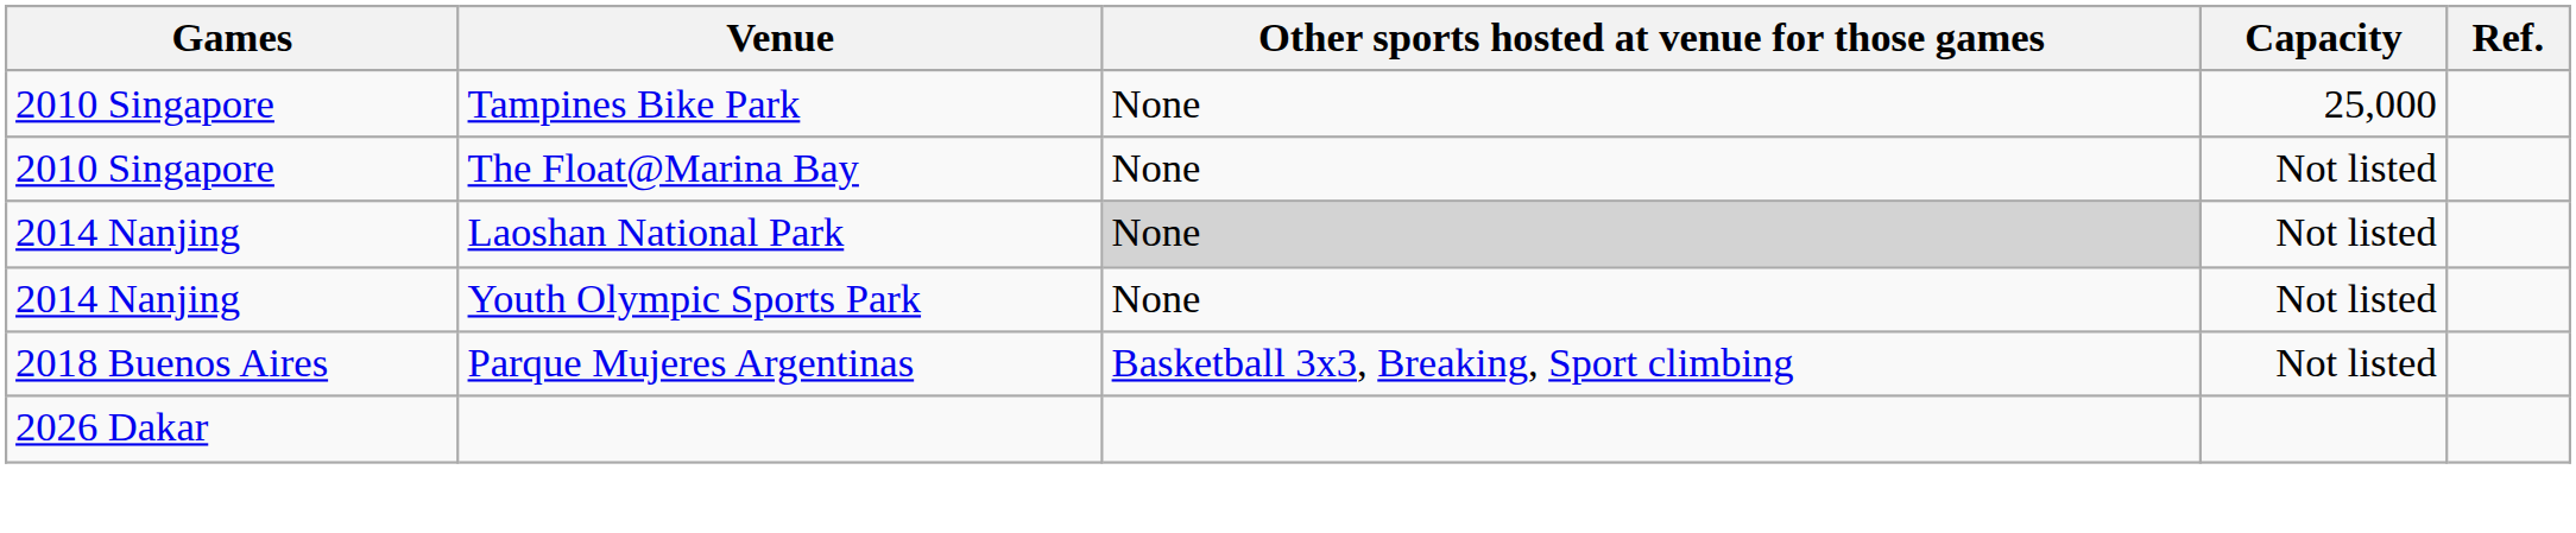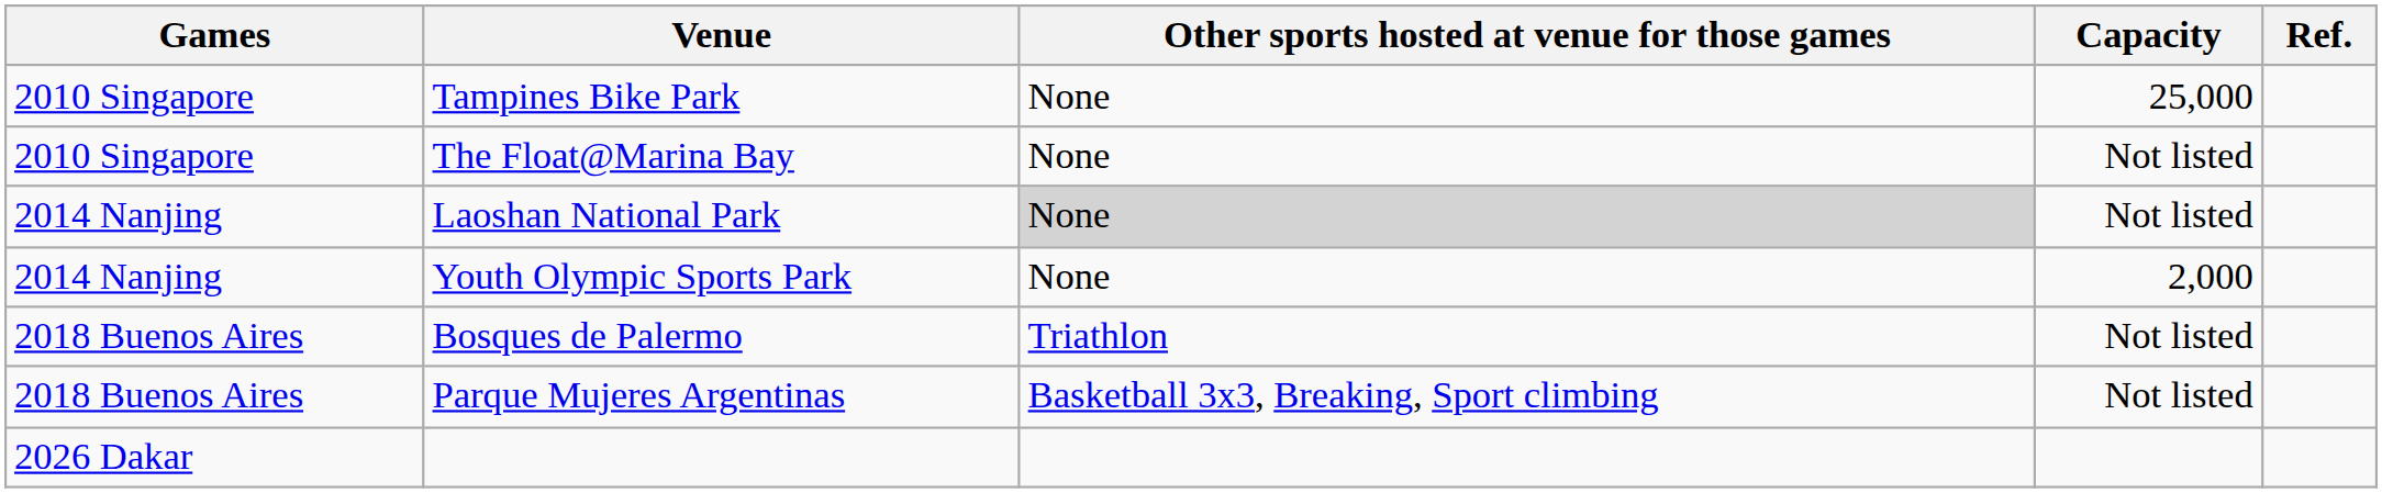Youth Olympic Sports Park | Capacity: Not listed -> 2,000
+ row: 2018 Buenos Aires | Bosques de Palermo | Triathlon | Not listed
